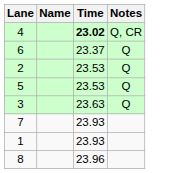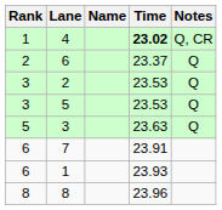+ column: Rank | 1 | 2 | 3 | 3 | 5 | 6 | 6 | 8
7 | Time: 23.93 -> 23.91
